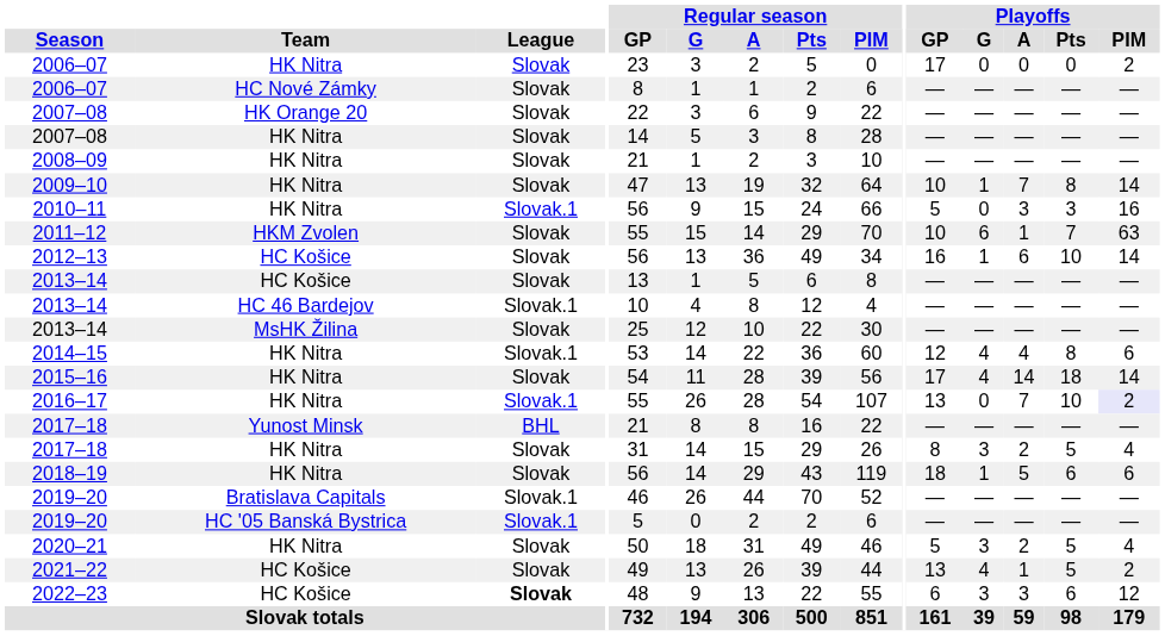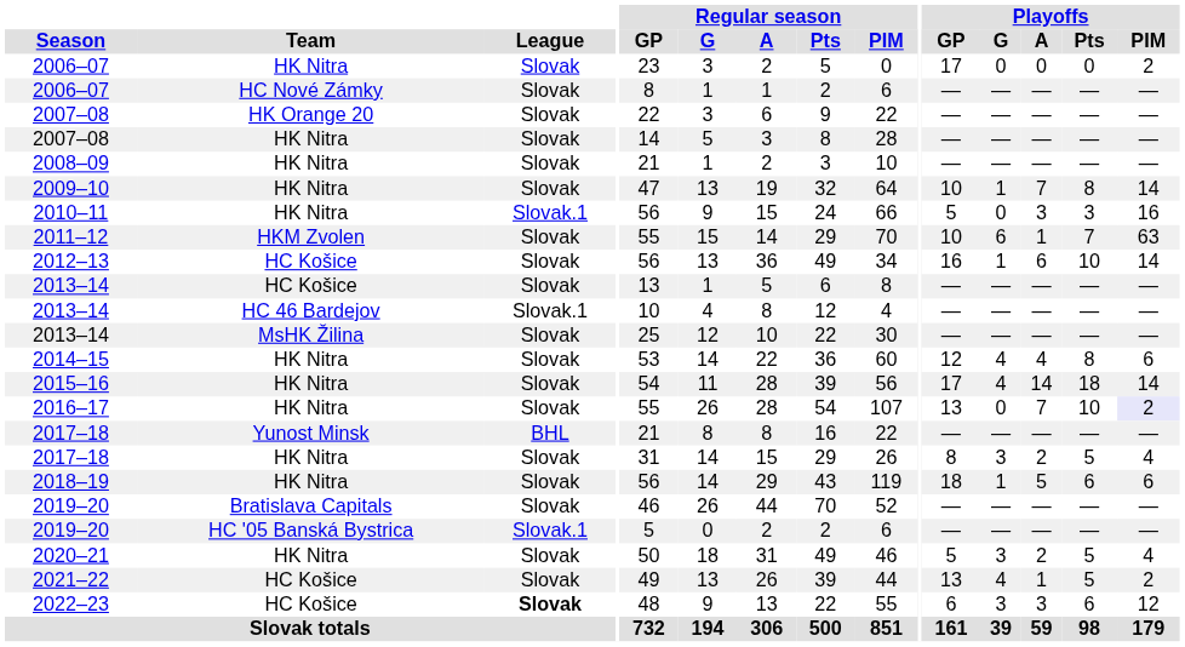2014–15 | League: Slovak.1 -> Slovak
2016–17 | League: Slovak.1 -> Slovak
2019–20 / Bratislava Capitals | League: Slovak.1 -> Slovak
